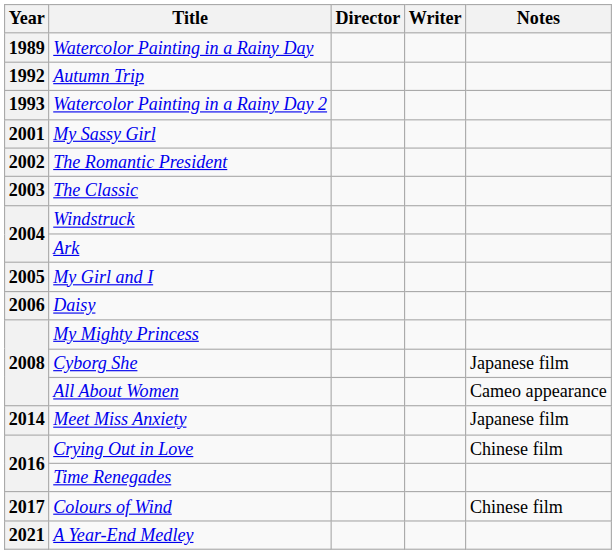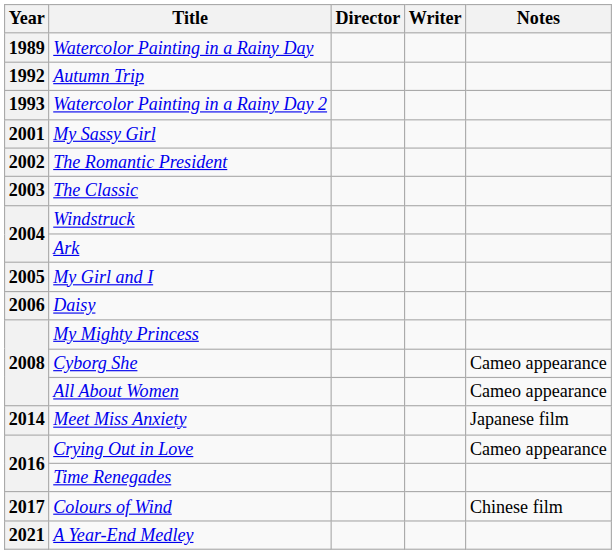Cyborg She | Notes: Japanese film -> Cameo appearance
Crying Out in Love | Notes: Chinese film -> Cameo appearance
